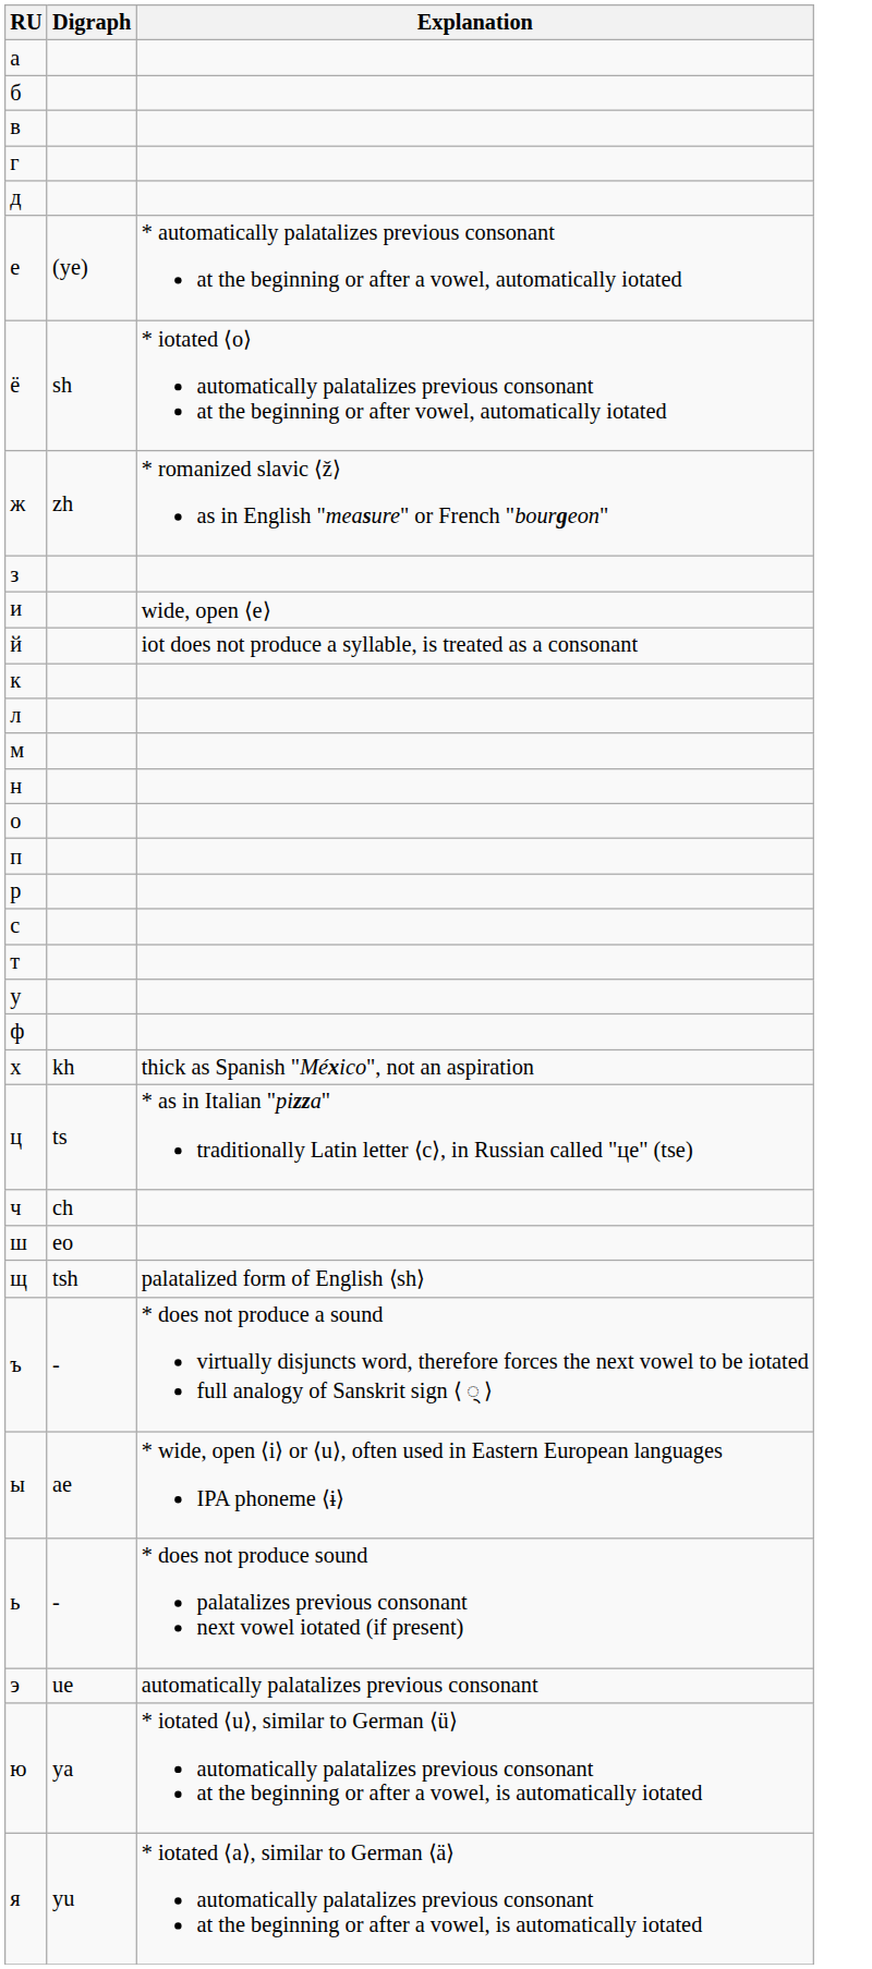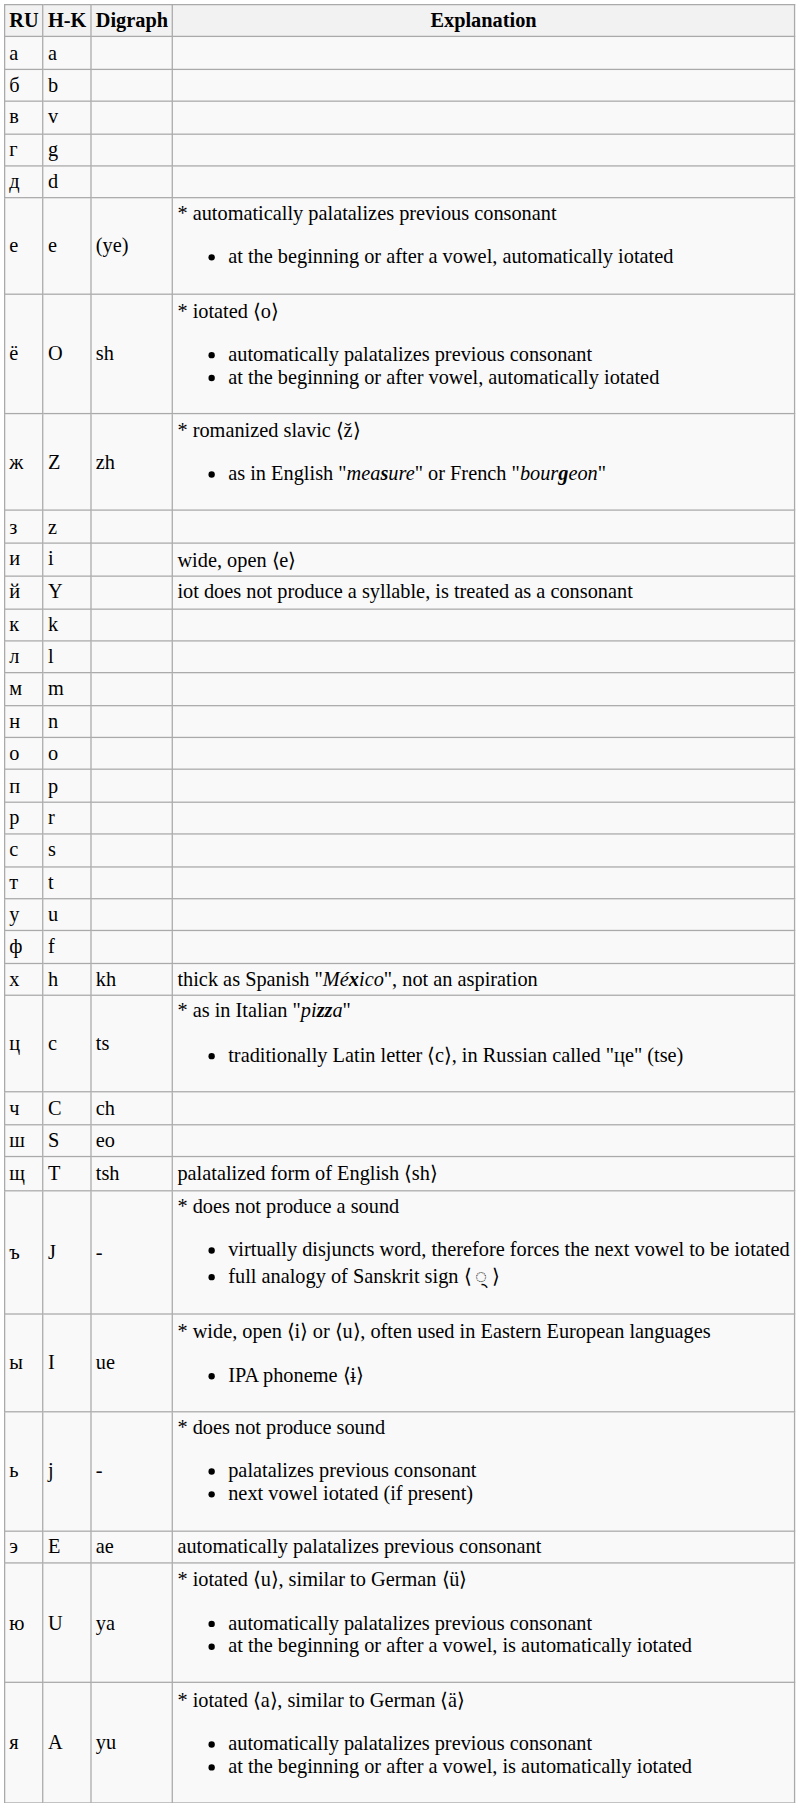+ column: H-K | a | b | v | g | d | e | O | Z | z | i | Y | k | l | m | n | o | p | r | s | t | u | f | h | c | C | S | T | J | I | j | E | U | A
ы | Digraph: ae -> ue
э | Digraph: ue -> ae
